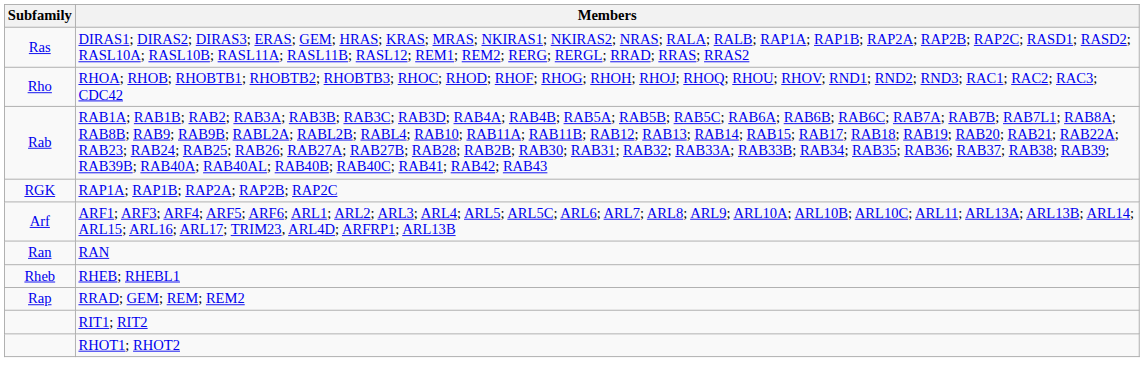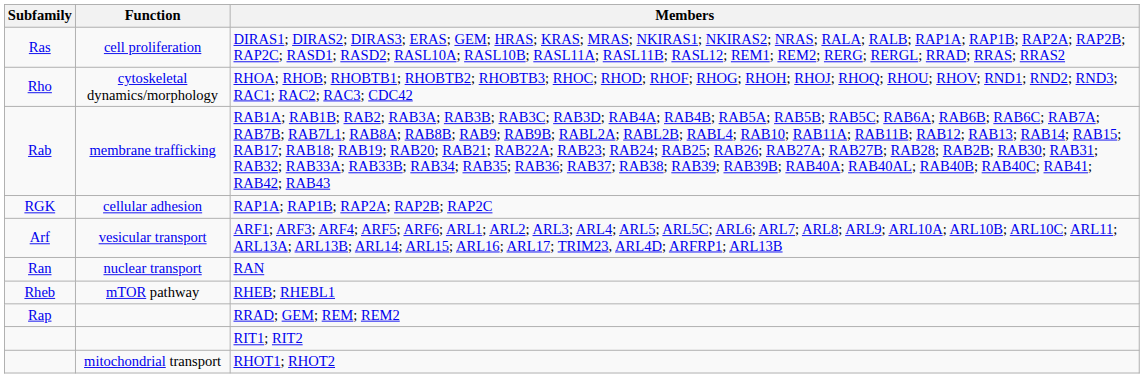+ column: Function | cell proliferation | cytoskeletal dynamics/morphology | membrane trafficking | cellular adhesion | vesicular transport | nuclear transport | mTOR pathway | mitochondrial transport
